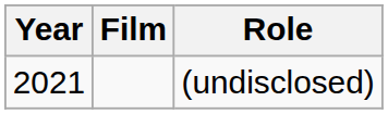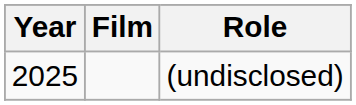(undisclosed) | Year: 2021 -> 2025
